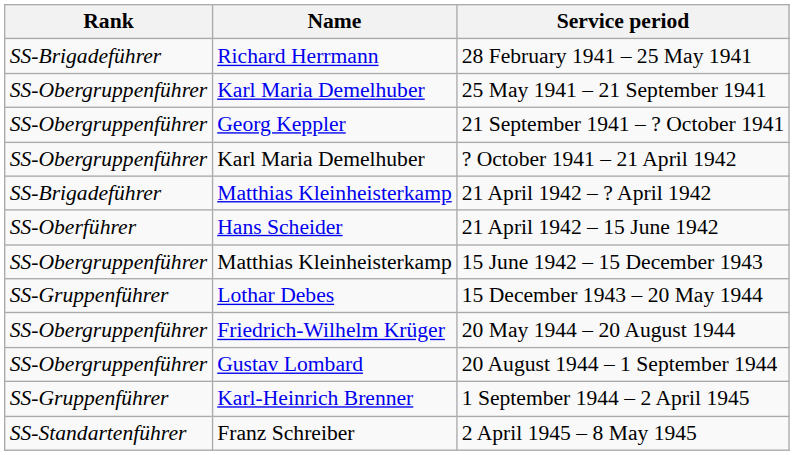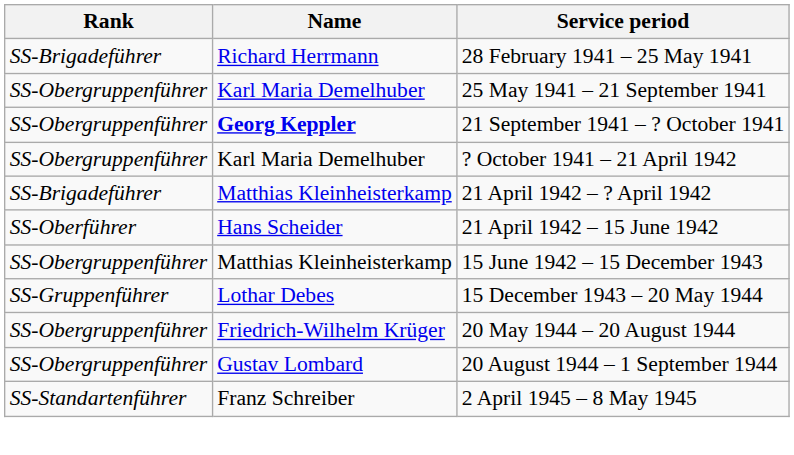21 September 1941 – ? October 1941 | Name: normal -> bold
- row: SS-Gruppenführer | Karl-Heinrich Brenner | 1 September 1944 – 2 April 1945
